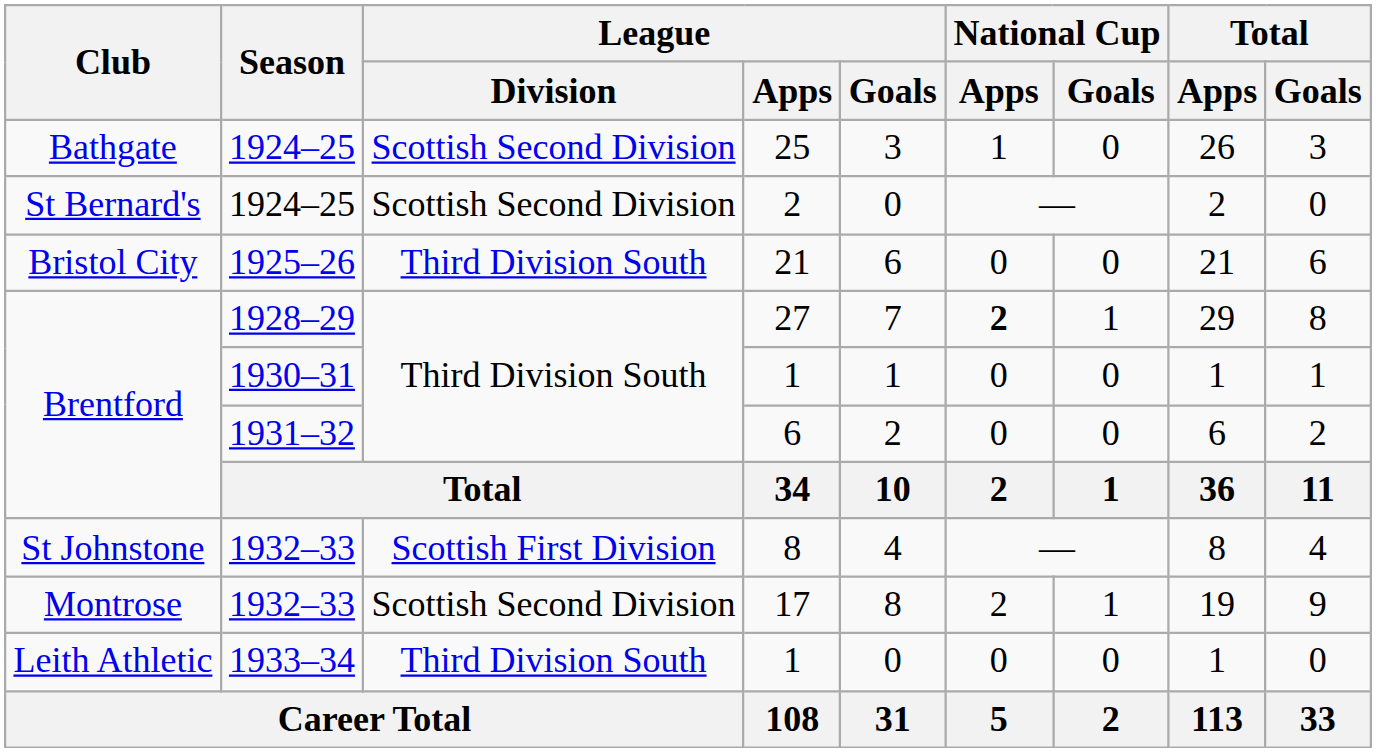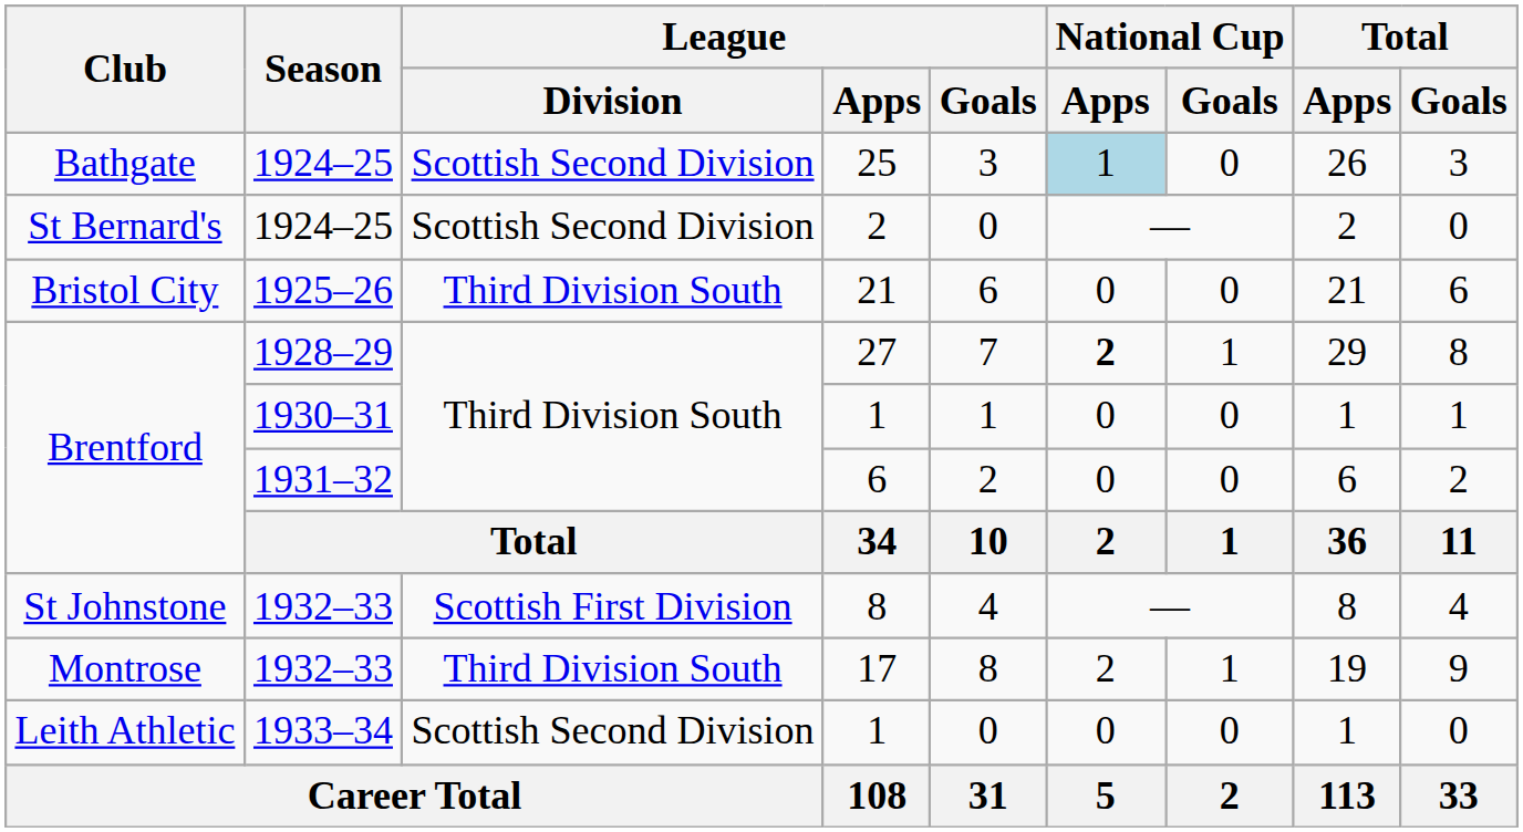25 | National Cup / Apps: no background -> lightblue background
17 | League / Division: Scottish Second Division -> Third Division South
Leith Athletic / 1 | League / Division: Third Division South -> Scottish Second Division
